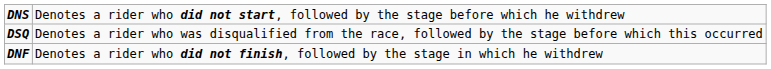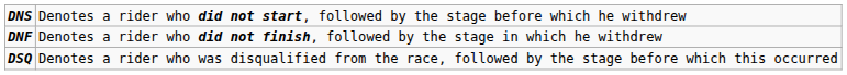rows swapped: DNF <-> DSQ
